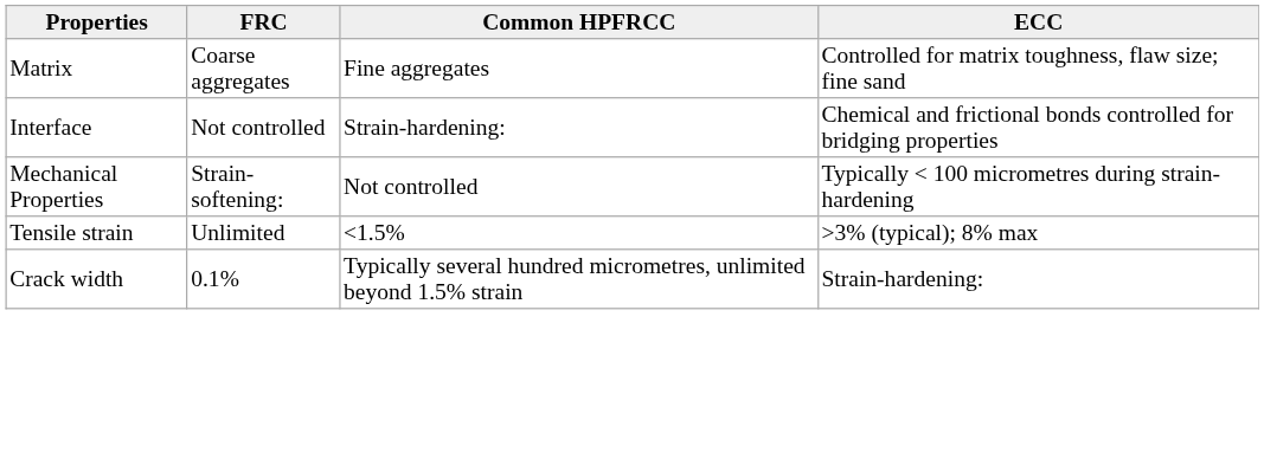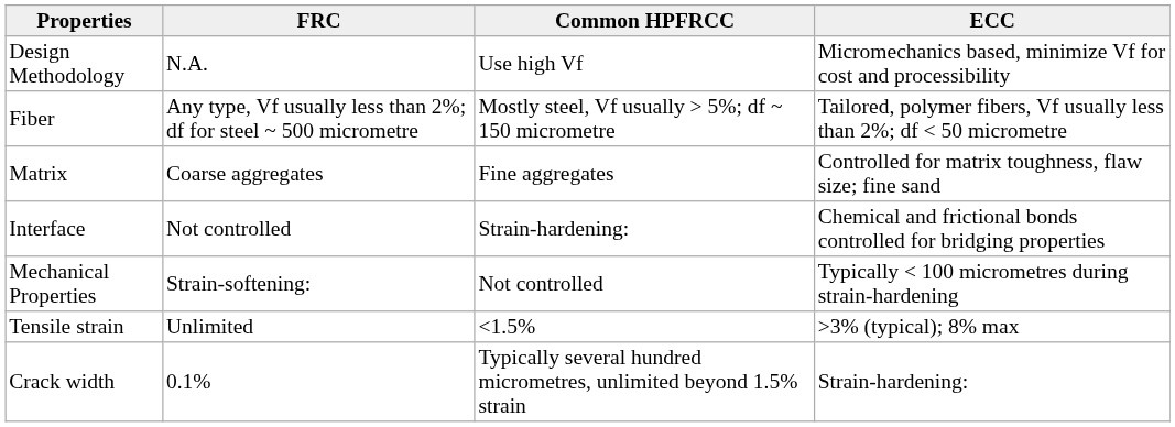+ row: Design Methodology | N.A. | Use high Vf | Micromechanics based, minimize Vf for cost and processibility
+ row: Fiber | Any type, Vf usually less than 2%; df for steel ~ 500 micrometre | Mostly steel, Vf usually > 5%; df ~ 150 micrometre | Tailored, polymer fibers, Vf usually less than 2%; df < 50 micrometre
